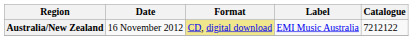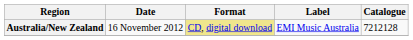Australia/New Zealand | Catalogue: 7212122 -> 7212128
